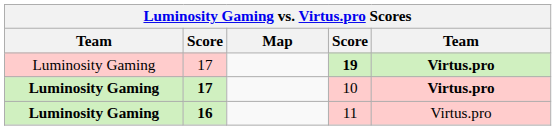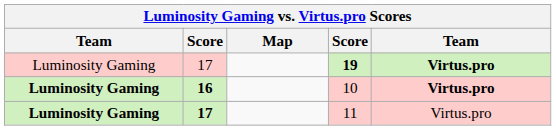10 | column 2: 17 -> 16
11 | column 2: 16 -> 17
